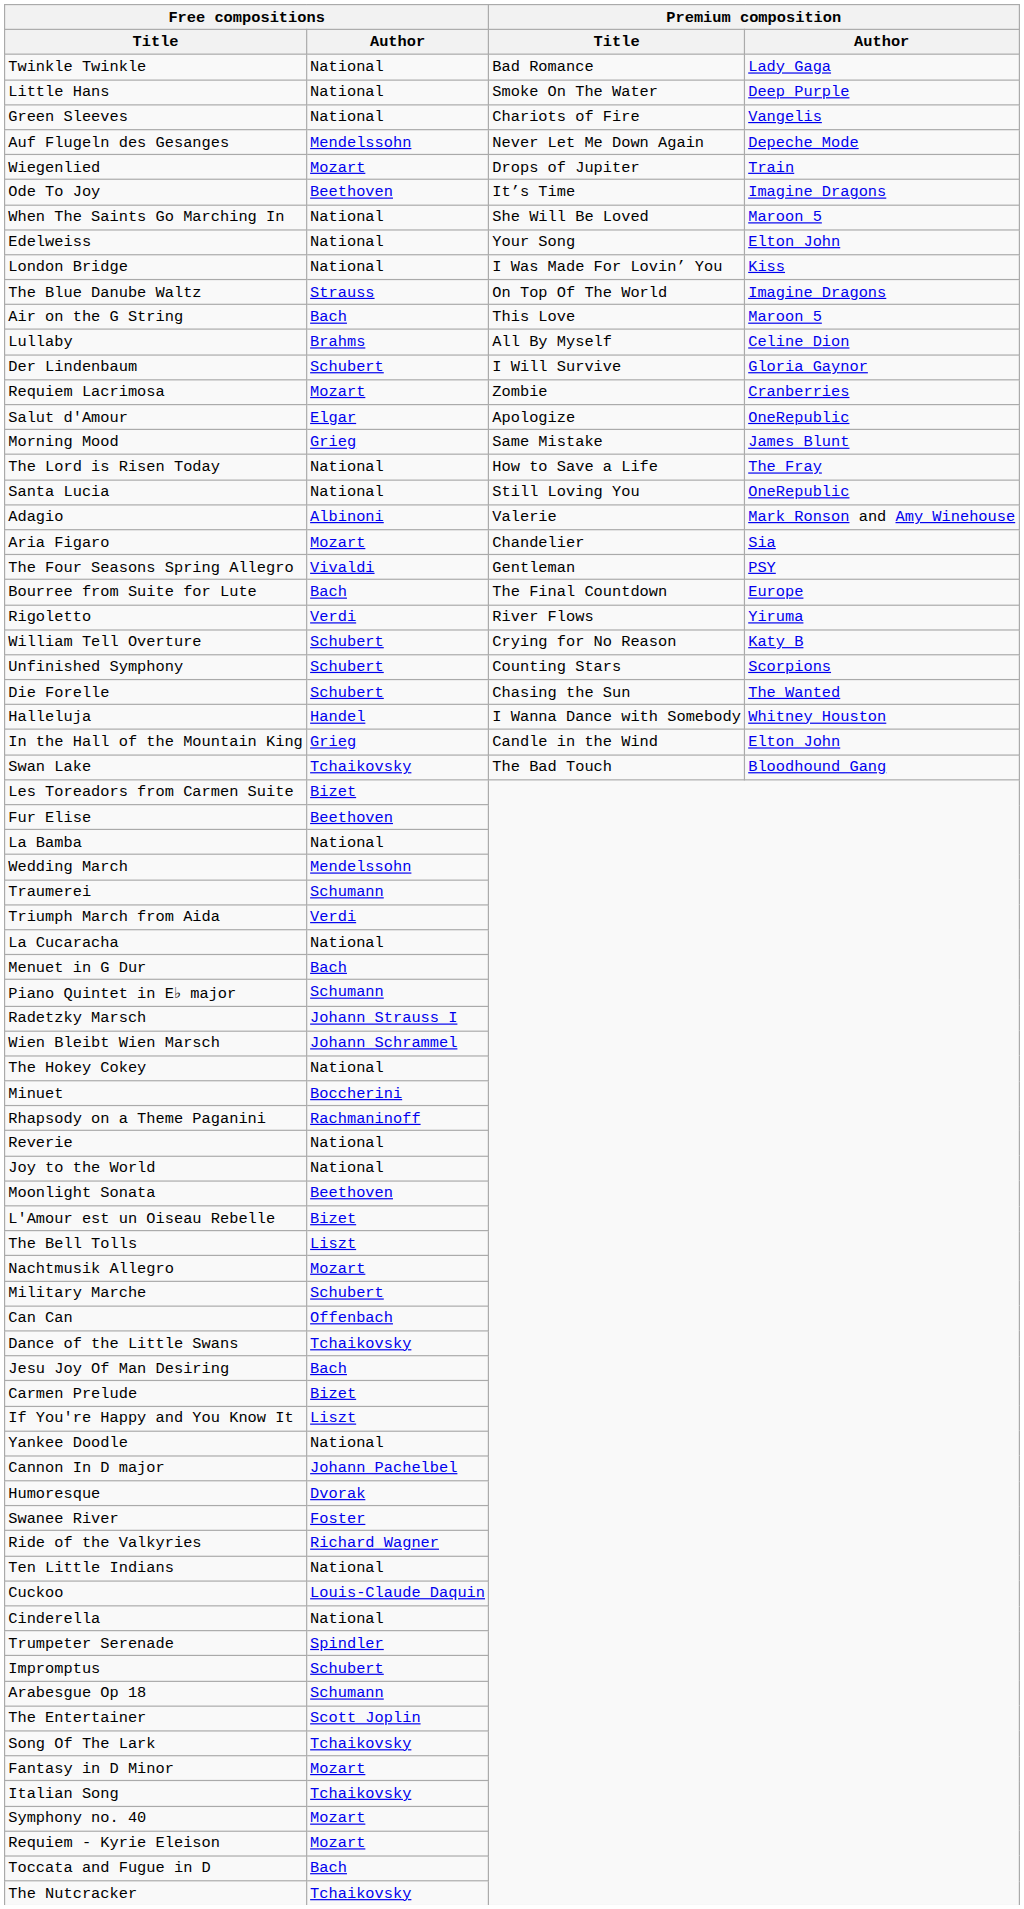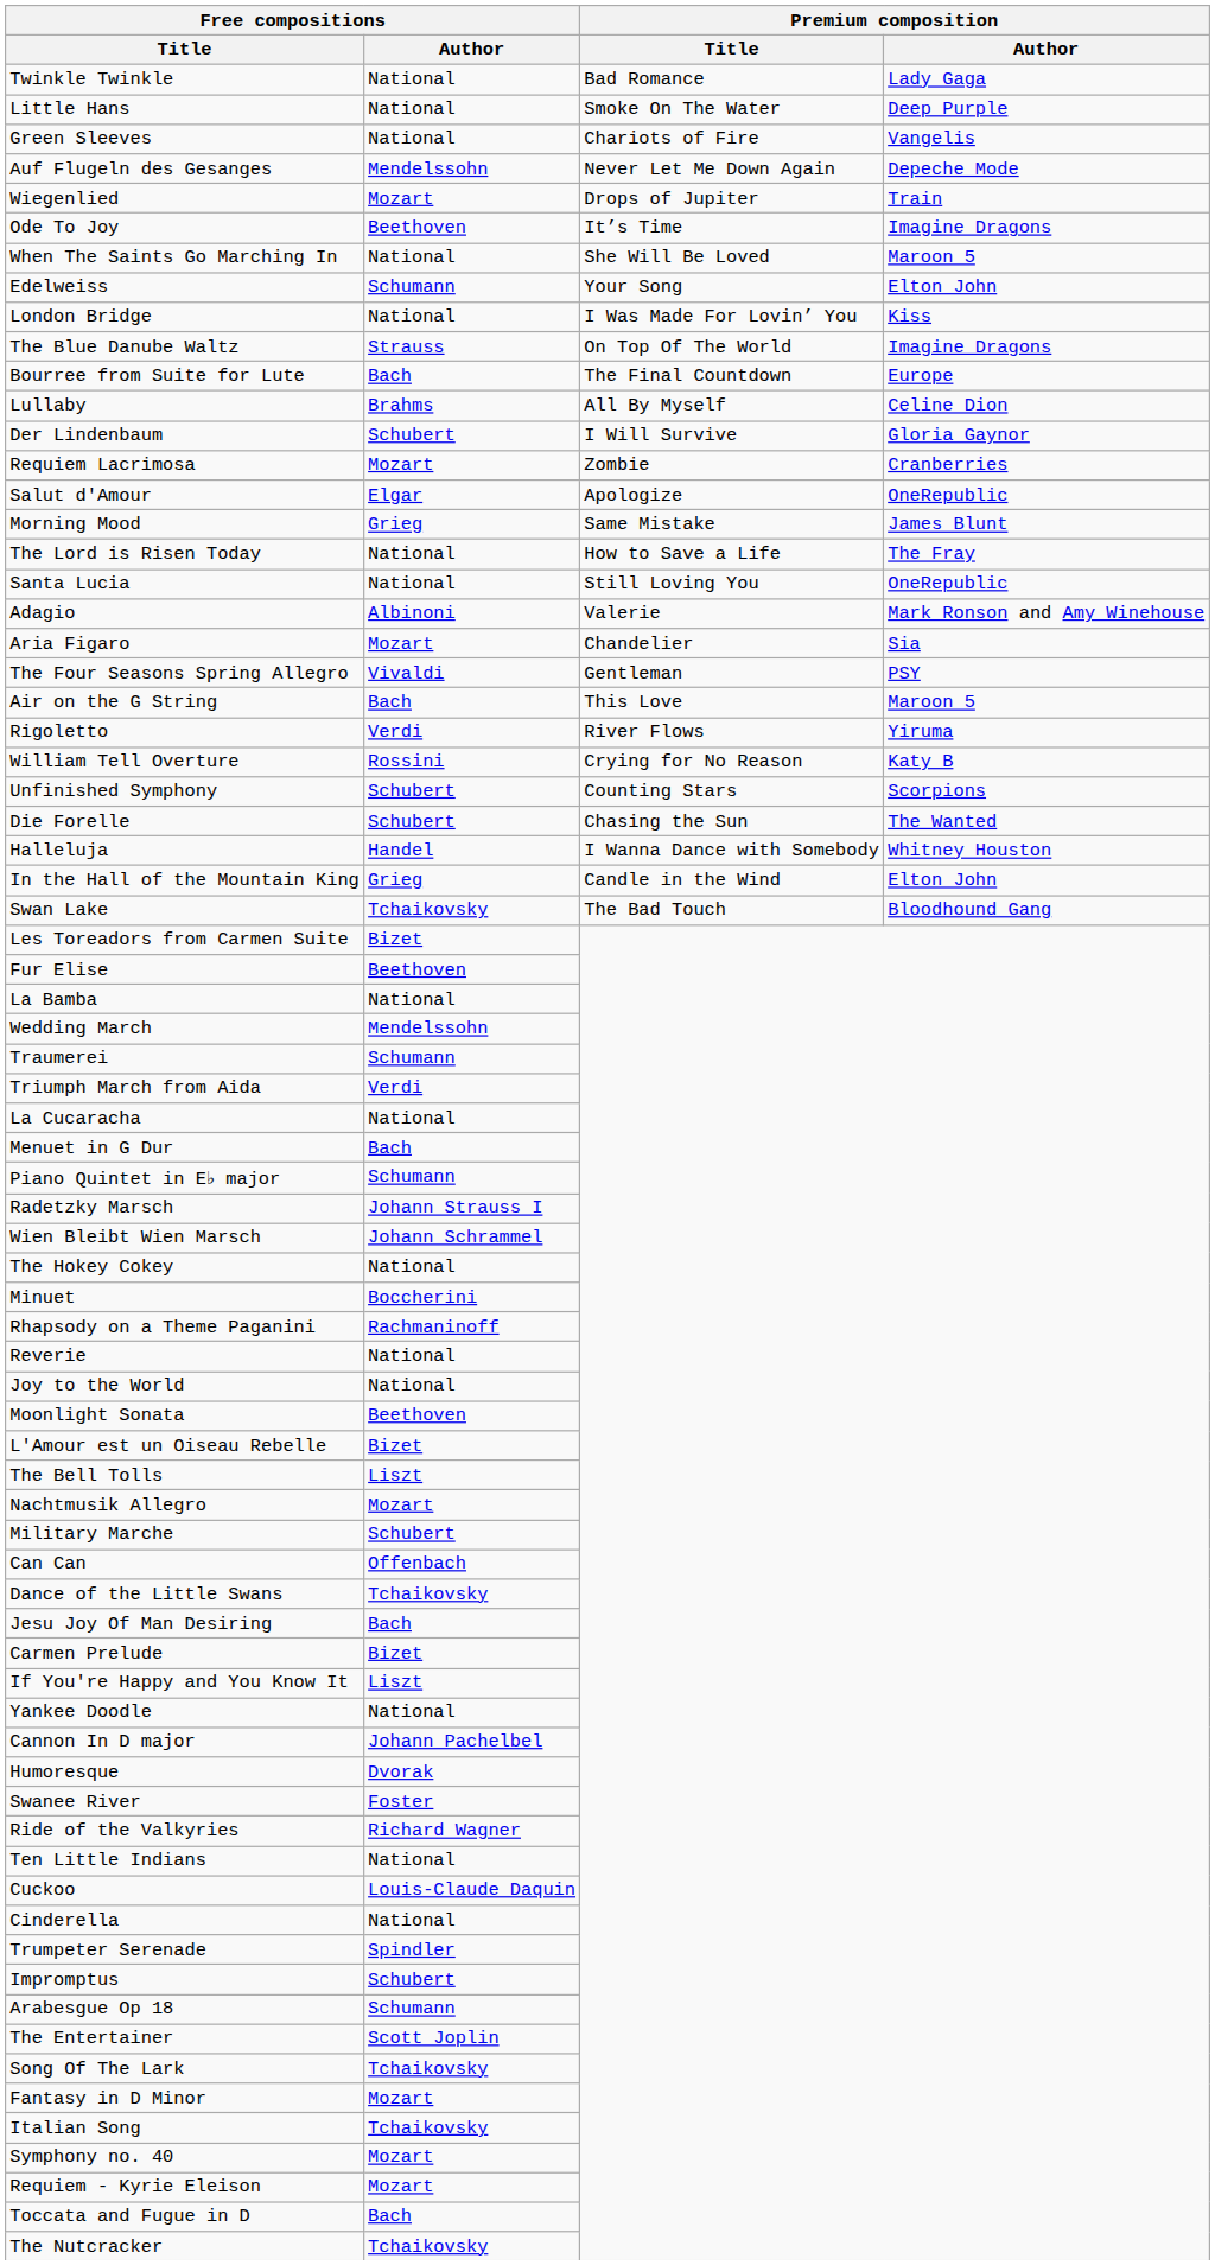Edelweiss | Free compositions / Author: National -> Schumann
rows swapped: Air on the G String <-> Bourree from Suite for Lute
William Tell Overture | Free compositions / Author: Schubert -> Rossini
